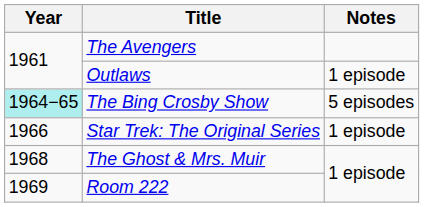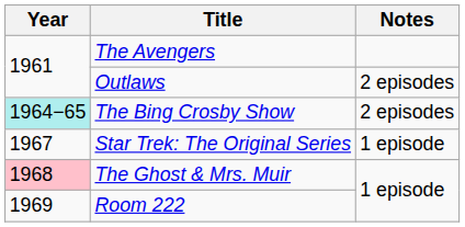Outlaws | Notes: 1 episode -> 2 episodes
The Bing Crosby Show | Notes: 5 episodes -> 2 episodes
Star Trek: The Original Series | Year: 1966 -> 1967
The Ghost & Mrs. Muir | Year: no background -> pink background
